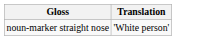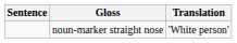+ column: Sentence
